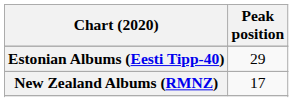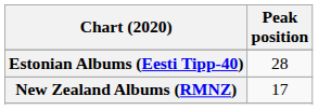Estonian Albums (Eesti Tipp-40) | Peak position: 29 -> 28
